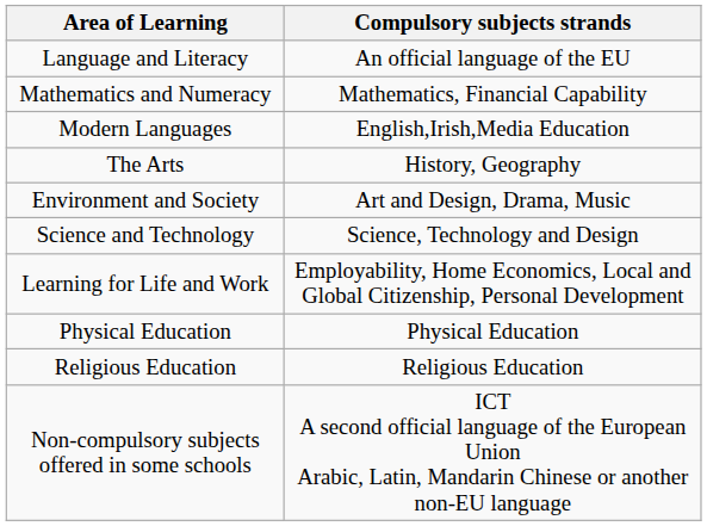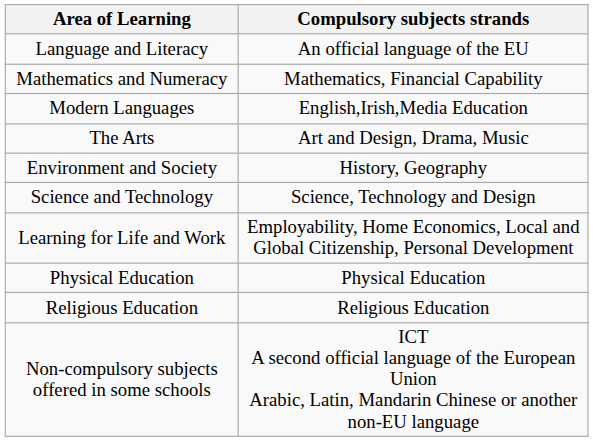The Arts | Compulsory subjects strands: History, Geography -> Art and Design, Drama, Music
Environment and Society | Compulsory subjects strands: Art and Design, Drama, Music -> History, Geography
